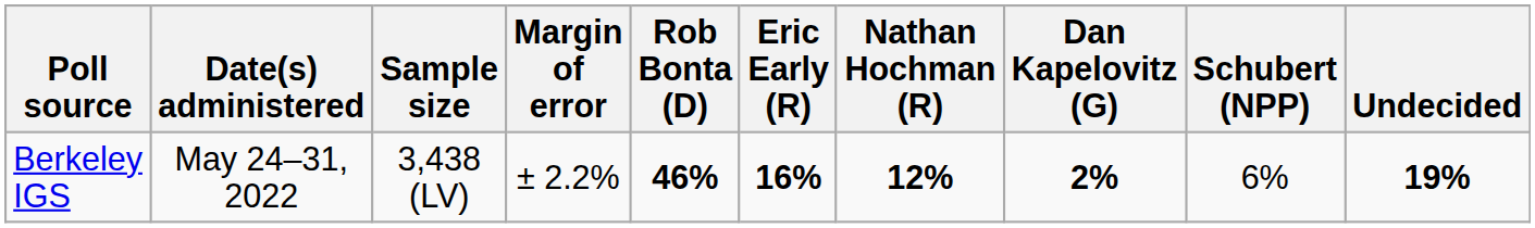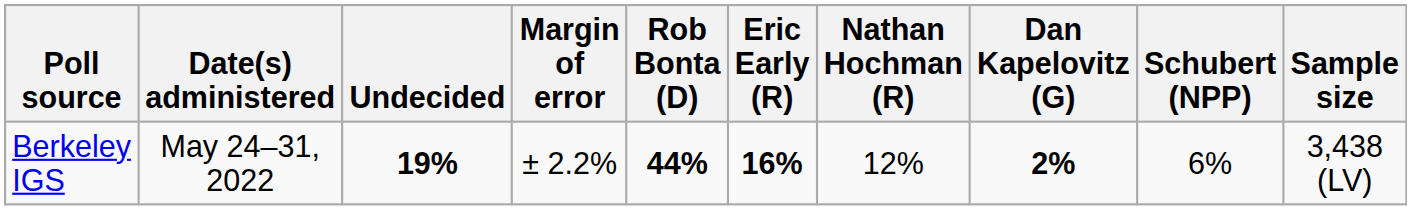columns swapped: Sample size <-> Undecided
Berkeley IGS | Rob Bonta (D): 46% -> 44%
Berkeley IGS | Nathan Hochman (R): bold -> normal
